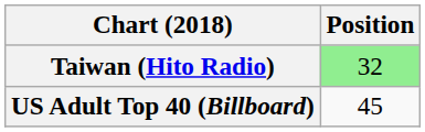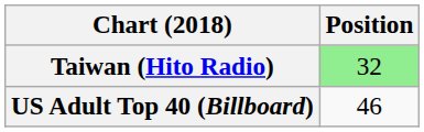US Adult Top 40 (Billboard) | Position: 45 -> 46
